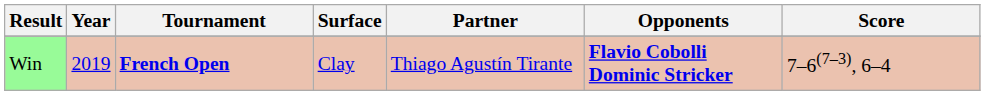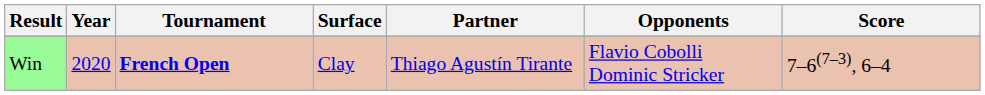Win | Year: 2019 -> 2020
Win | Opponents: bold -> normal
